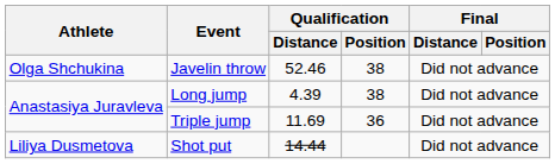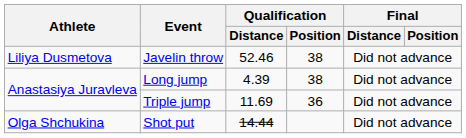Javelin throw | Athlete: Olga Shchukina -> Liliya Dusmetova
Shot put | Athlete: Liliya Dusmetova -> Olga Shchukina
